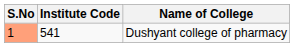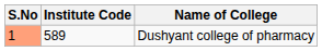Dushyant college of pharmacy | Institute Code: 541 -> 589
